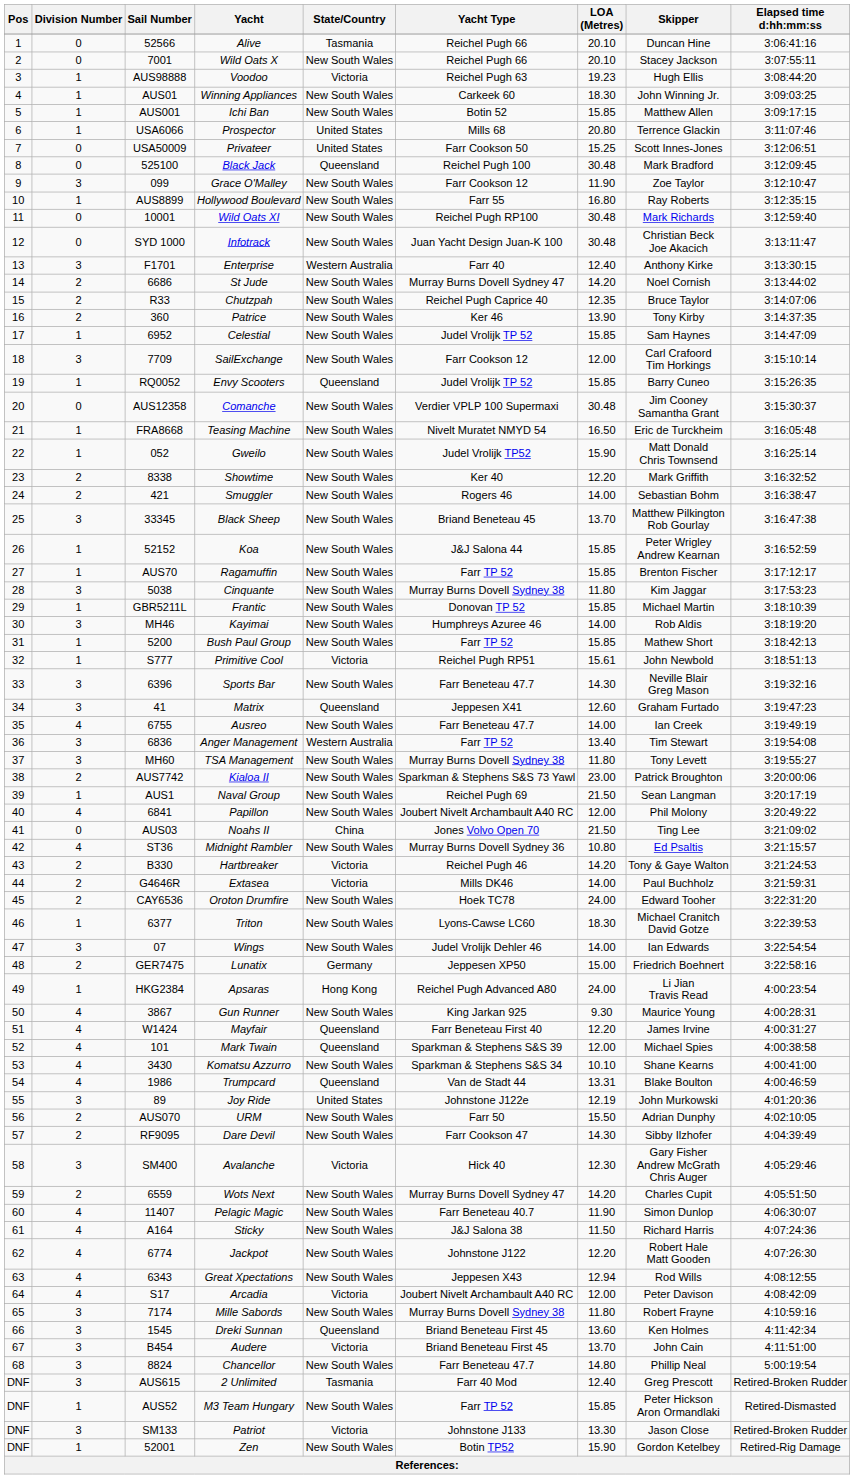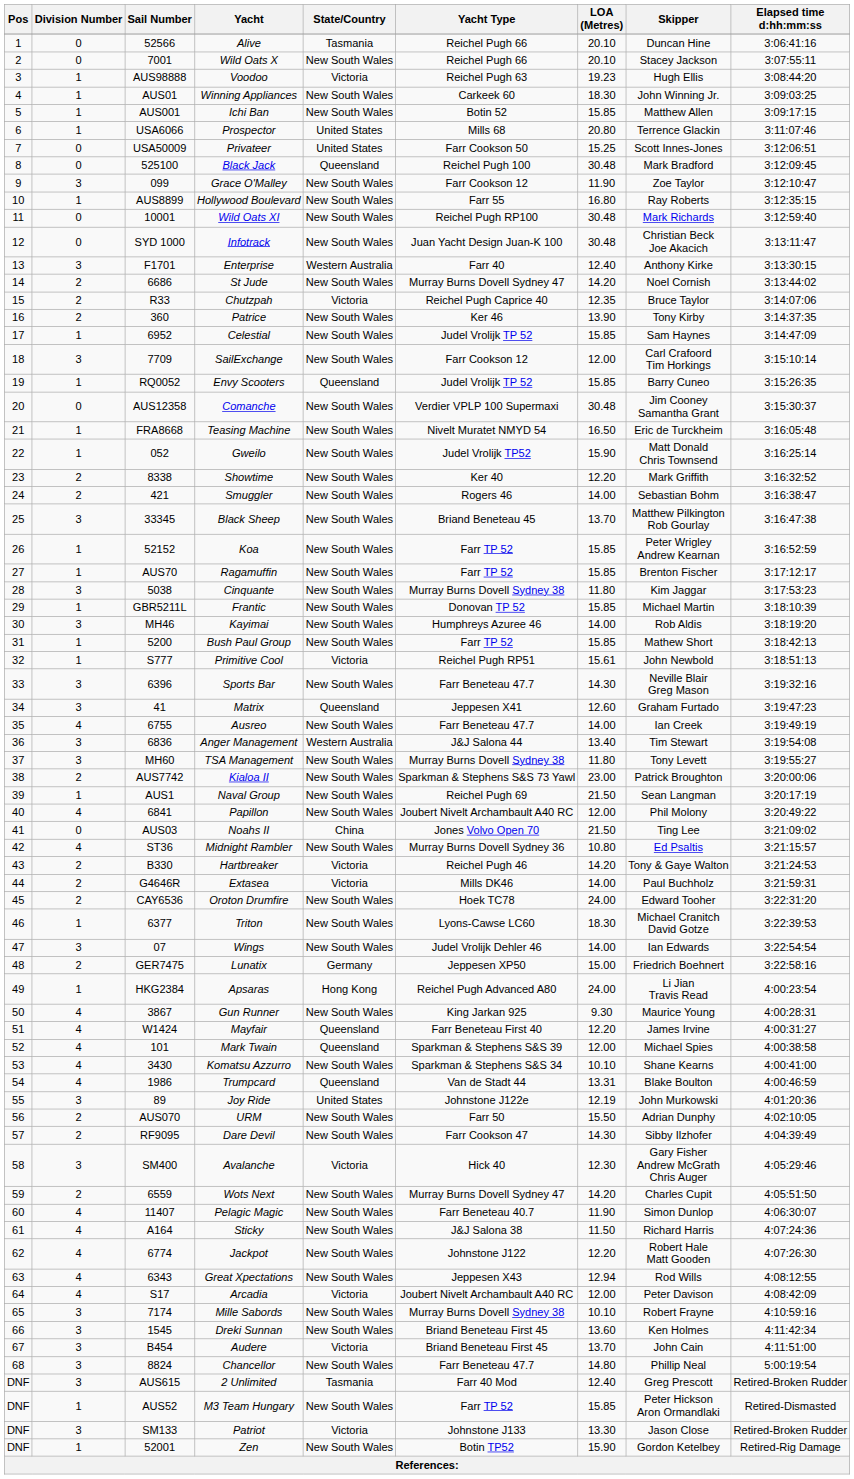Chutzpah | State/Country: New South Wales -> Victoria
Koa | Yacht Type: J&J Salona 44 -> Farr TP 52
Anger Management | Yacht Type: Farr TP 52 -> J&J Salona 44
Mille Sabords | LOA (Metres): 11.80 -> 10.10
Dreki Sunnan | State/Country: Queensland -> New South Wales
